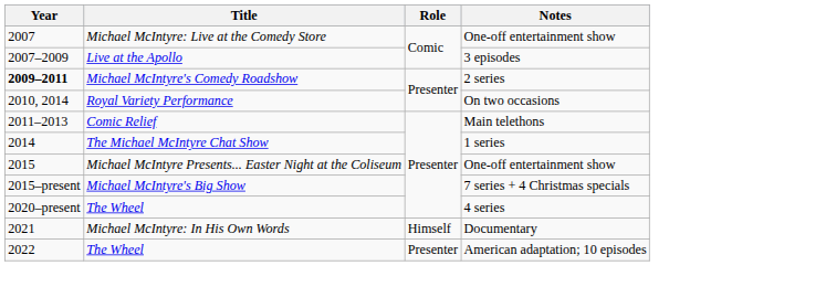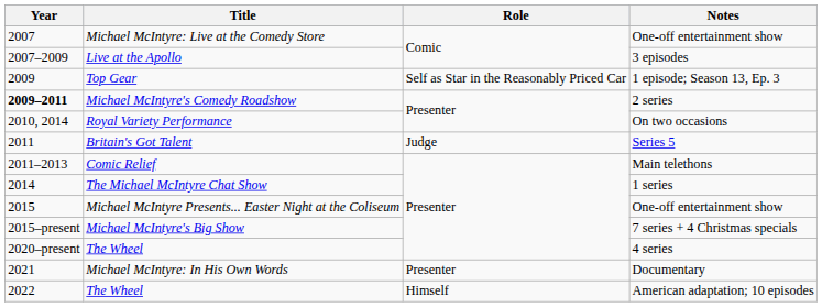+ row: 2009 | Top Gear | Self as Star in the Reasonably Priced Car | 1 episode; Season 13, Ep. 3
+ row: 2011 | Britain's Got Talent | Judge | Series 5
Michael McIntyre: In His Own Words | Role: Himself -> Presenter
The Wheel / American adaptation; 10 episodes | Role: Presenter -> Himself
